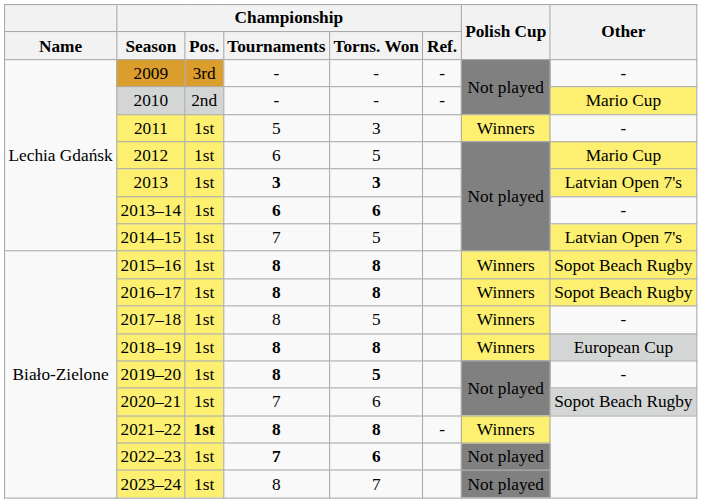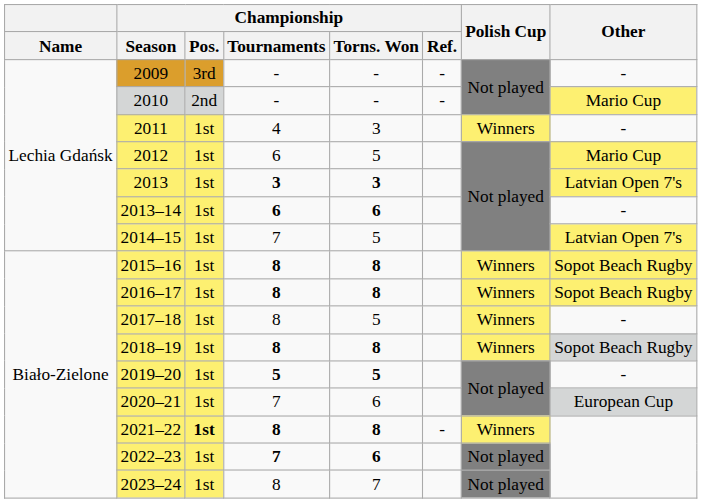2011 | Championship / Tournaments: 5 -> 4
2018–19 | Other: European Cup -> Sopot Beach Rugby
2019–20 | Championship / Tournaments: 8 -> 5
2020–21 | Other: Sopot Beach Rugby -> European Cup
